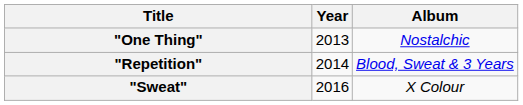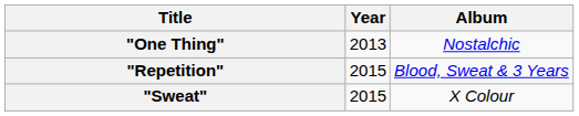"Repetition" | Year: 2014 -> 2015
"Sweat" | Year: 2016 -> 2015
